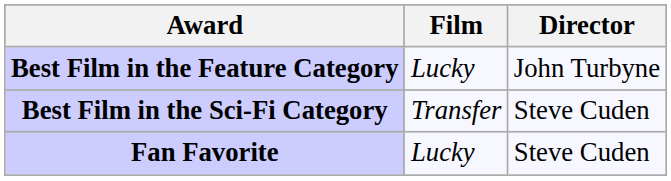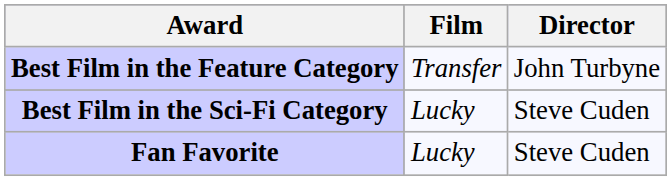Best Film in the Feature Category | Film: Lucky -> Transfer
Best Film in the Sci-Fi Category | Film: Transfer -> Lucky
